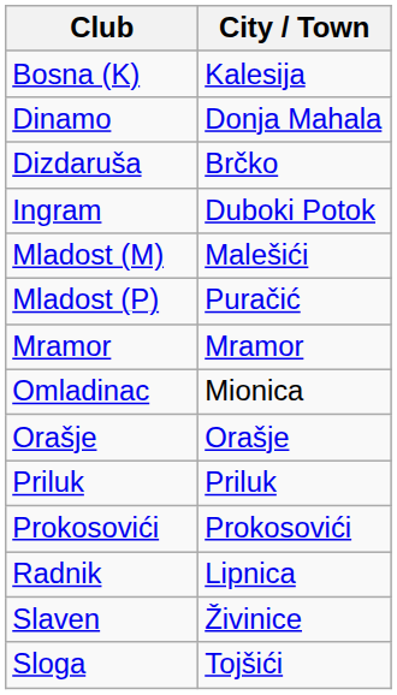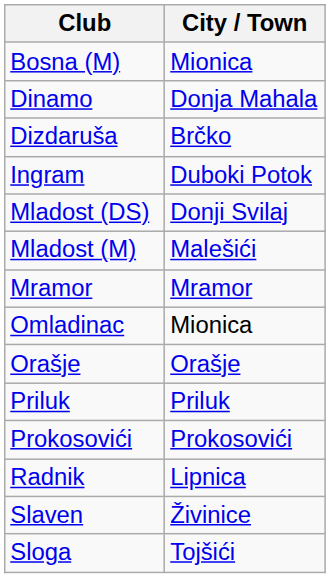- row: Bosna (K) | Kalesija
+ row: Bosna (M) | Mionica
+ row: Mladost (DS) | Donji Svilaj
- row: Mladost (P) | Puračić
